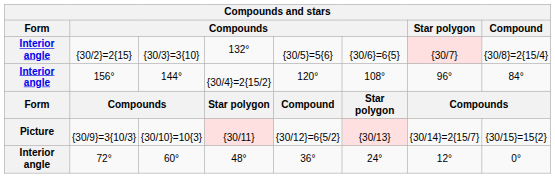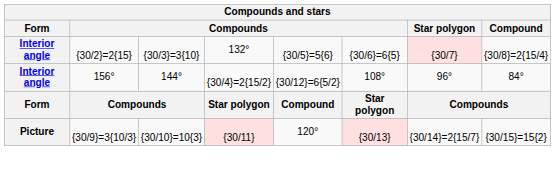156° | column 5: 120° -> {30/12}=6{5/2}
{30/9}=3{10/3} | column 5: {30/12}=6{5/2} -> 120°
- row: Interior angle | 72° | 60° | 48° | 36° | 24° | 12° | 0°
